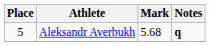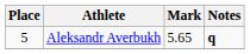Aleksandr Averbukh | Mark: 5.68 -> 5.65
